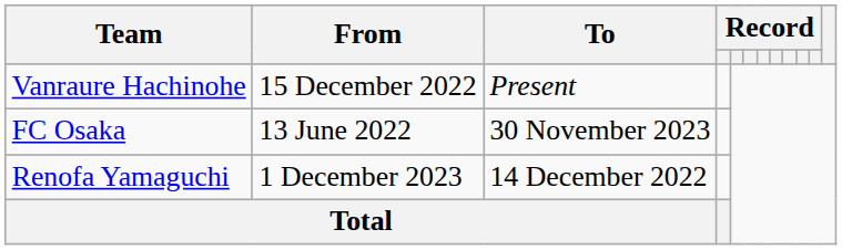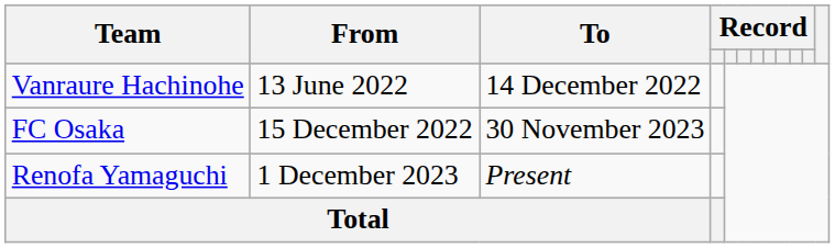Vanraure Hachinohe | From: 15 December 2022 -> 13 June 2022
Vanraure Hachinohe | To: Present -> 14 December 2022
FC Osaka | From: 13 June 2022 -> 15 December 2022
Renofa Yamaguchi | To: 14 December 2022 -> Present
